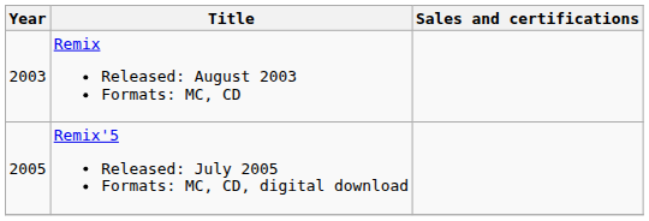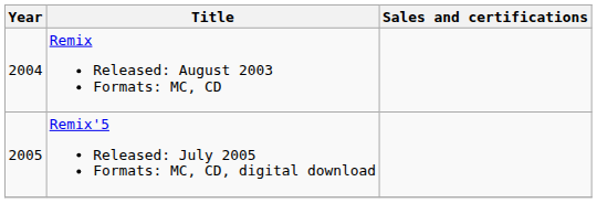Remix Released: August 2003 Formats: MC, CD | Year: 2003 -> 2004
